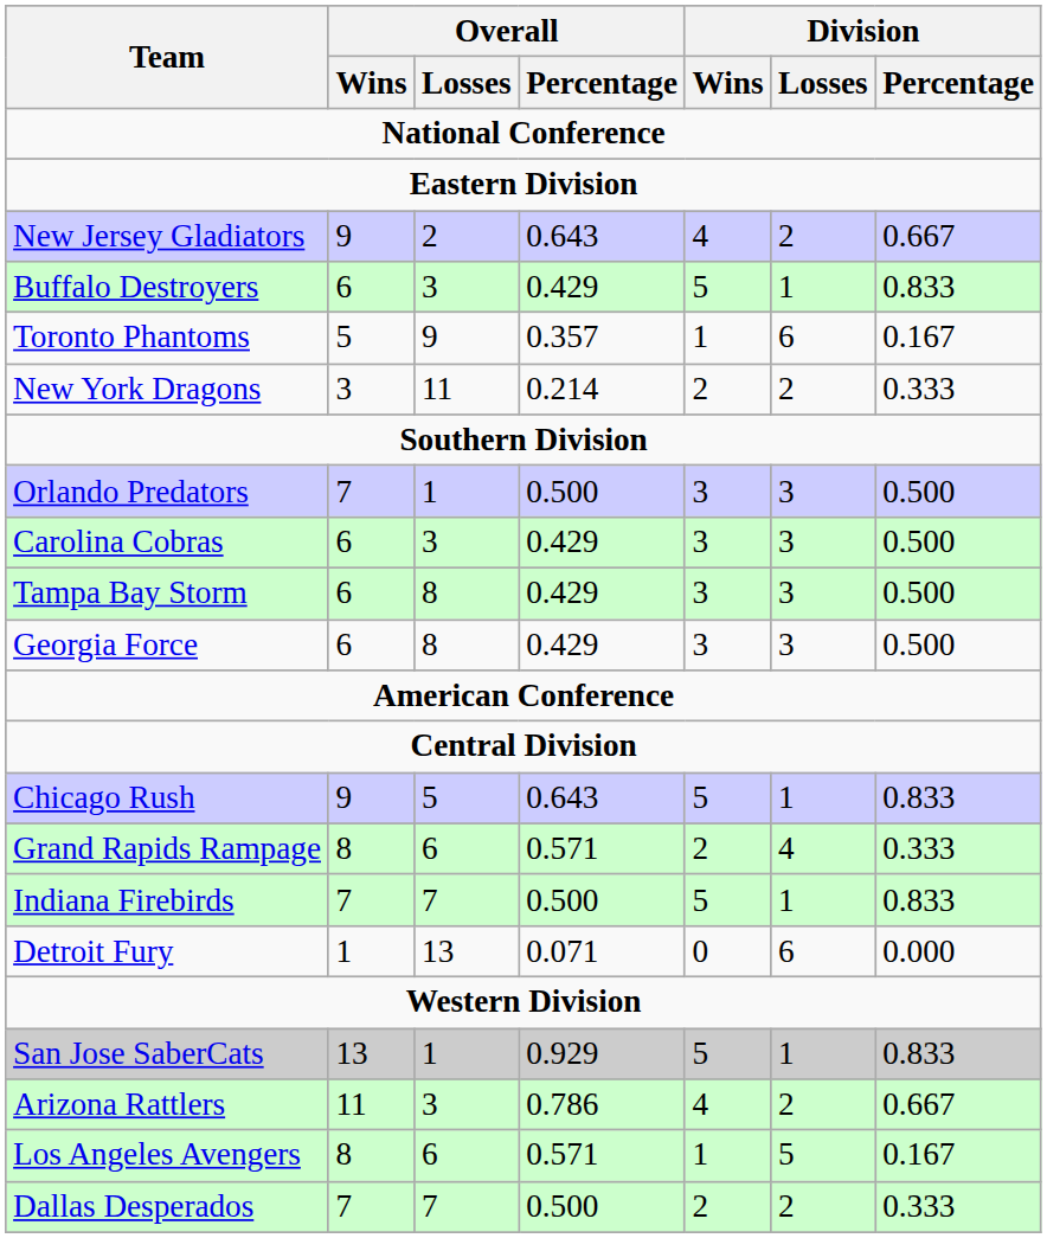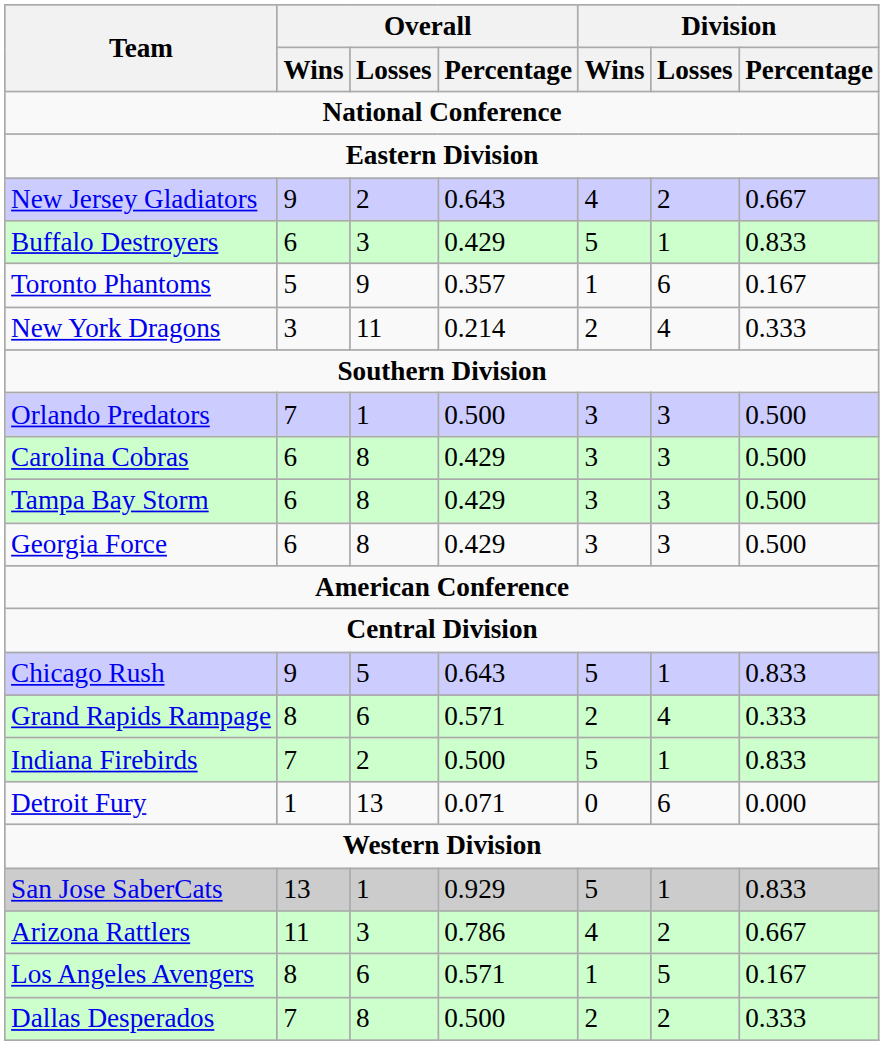New York Dragons | Division / Losses: 2 -> 4
Carolina Cobras | Overall / Losses: 3 -> 8
Indiana Firebirds | Overall / Losses: 7 -> 2
Dallas Desperados | Overall / Losses: 7 -> 8
